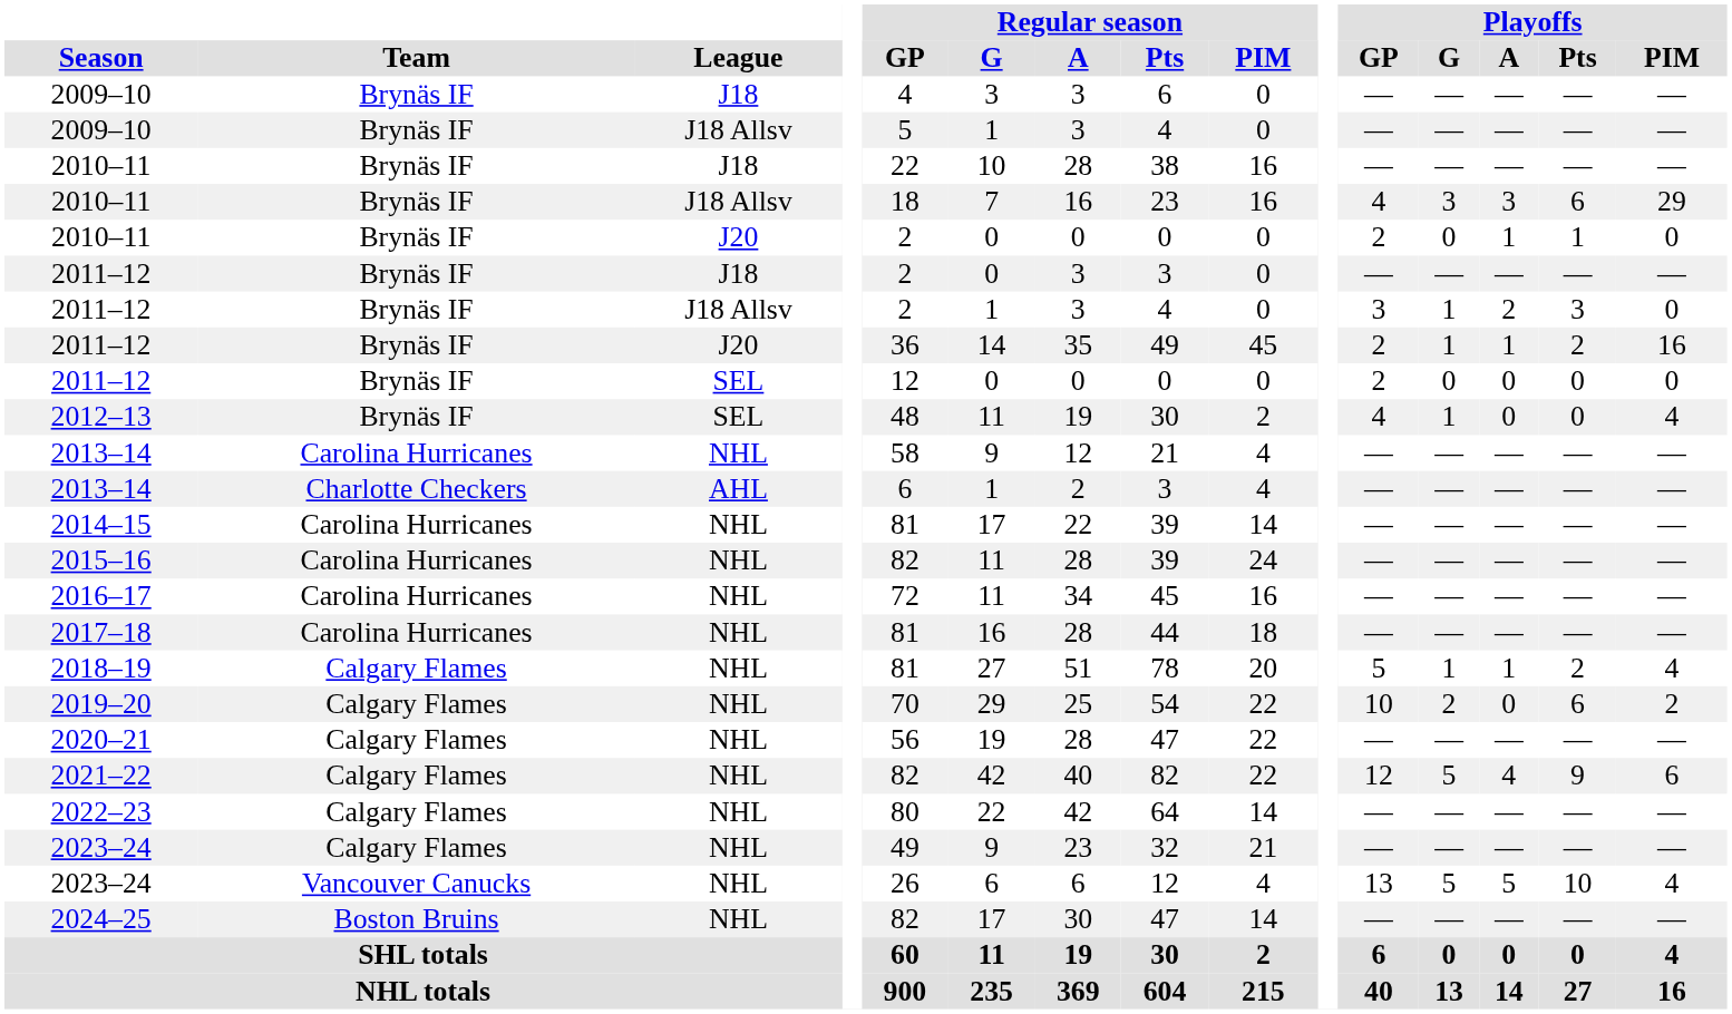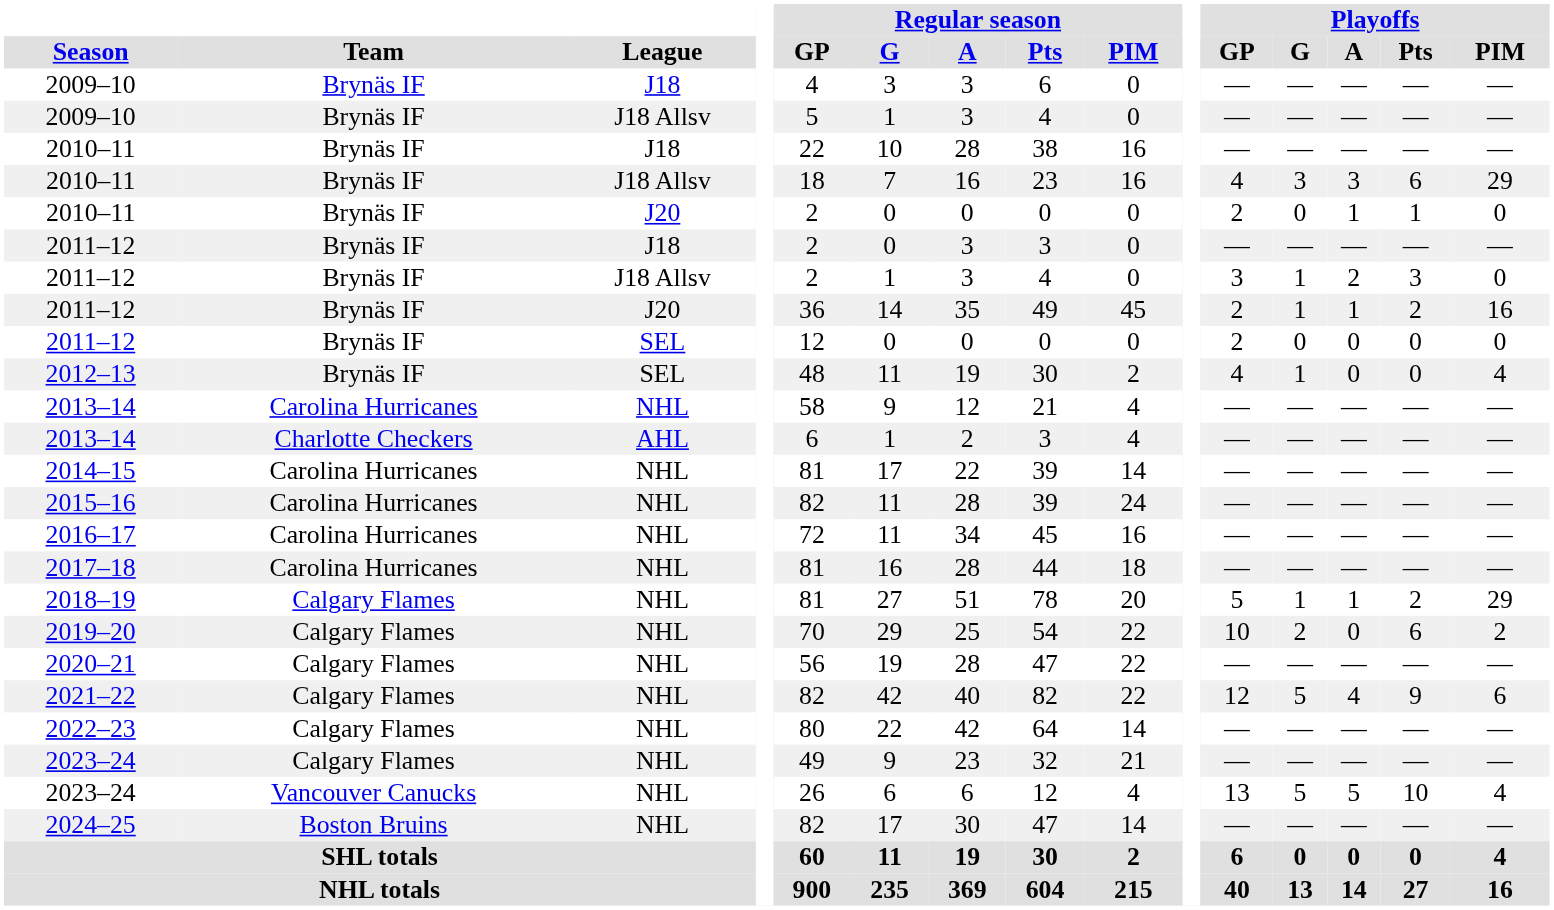2018–19 | Playoffs / PIM: 4 -> 29
